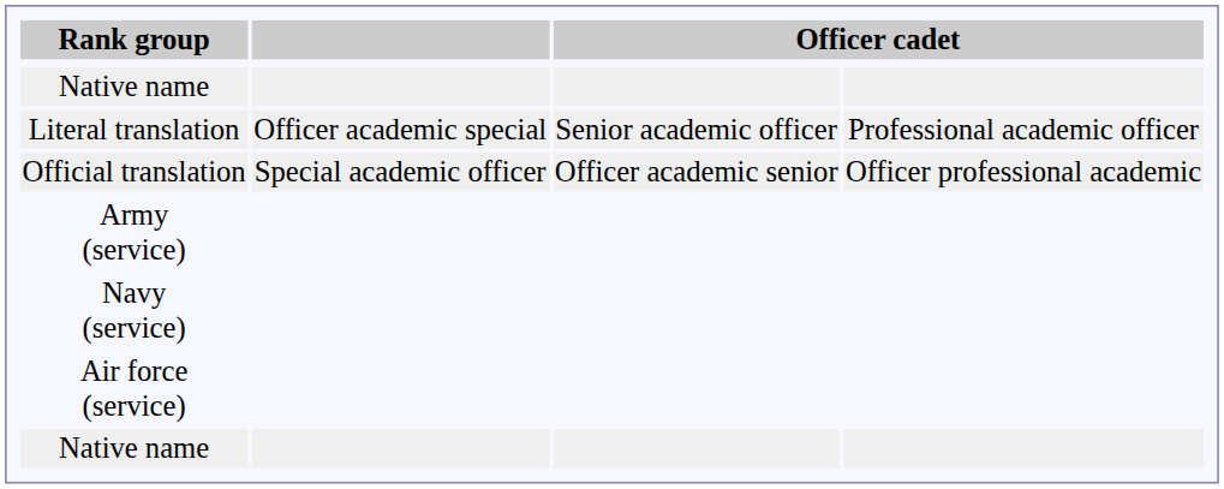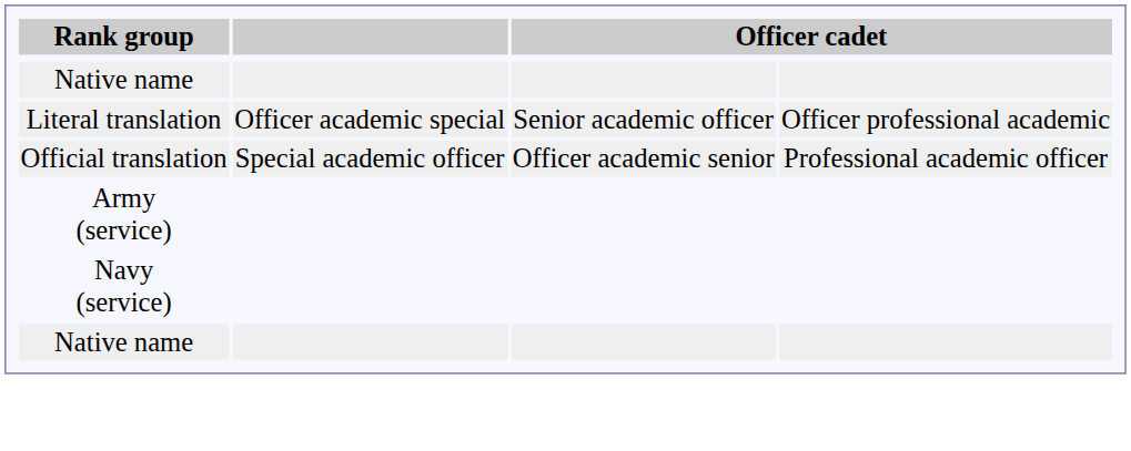Literal translation | column 4: Professional academic officer -> Officer professional academic
Official translation | column 4: Officer professional academic -> Professional academic officer
- row: Air force (service)
